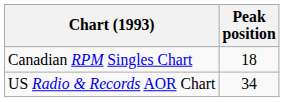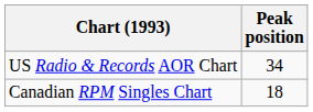rows swapped: Canadian RPM Singles Chart <-> US Radio & Records AOR Chart
